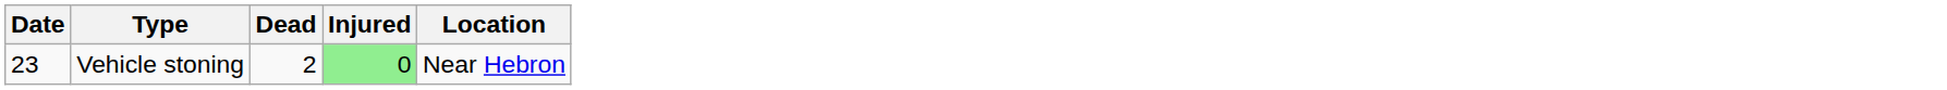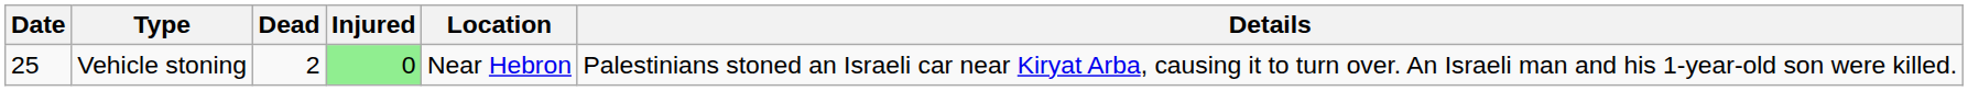+ column: Details | Palestinians stoned an Israeli car near Kiryat Arba, causing it to turn over. An Israeli man and his 1-year-old son were killed.
Vehicle stoning | Date: 23 -> 25
